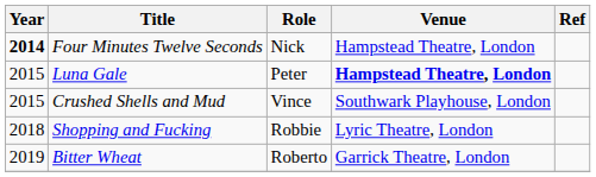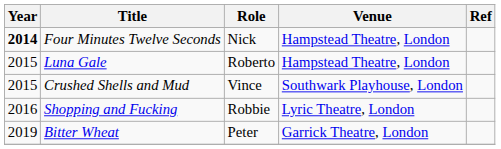Luna Gale | Role: Peter -> Roberto
Luna Gale | Venue: bold -> normal
Shopping and Fucking | Year: 2018 -> 2016
Bitter Wheat | Role: Roberto -> Peter
